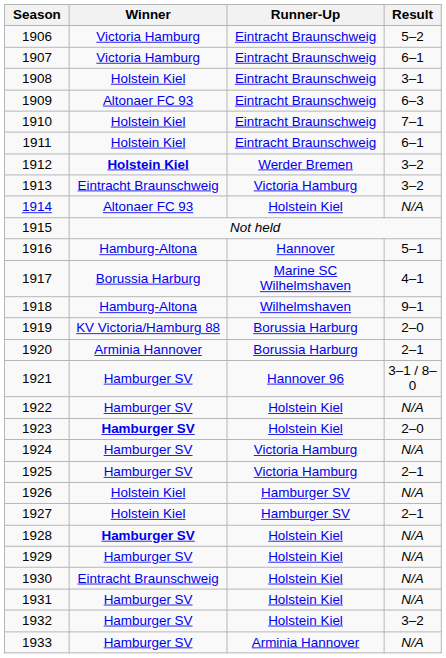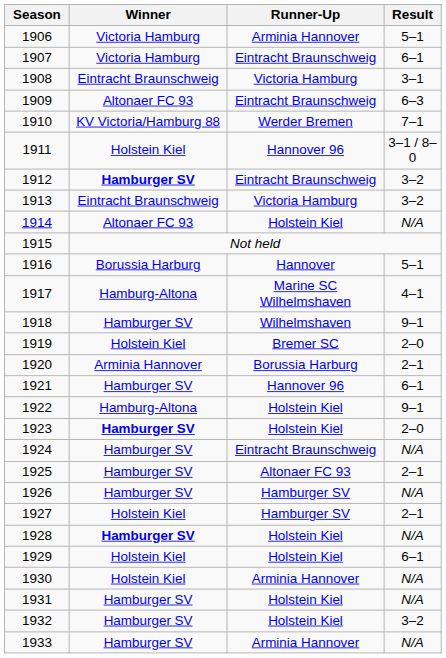1906 | Runner-Up: Eintracht Braunschweig -> Arminia Hannover
1906 | Result: 5–2 -> 5–1
1908 | Winner: Holstein Kiel -> Eintracht Braunschweig
1908 | Runner-Up: Eintracht Braunschweig -> Victoria Hamburg
1910 | Winner: Holstein Kiel -> KV Victoria/Hamburg 88
1910 | Runner-Up: Eintracht Braunschweig -> Werder Bremen
1911 | Runner-Up: Eintracht Braunschweig -> Hannover 96
1911 | Result: 6–1 -> 3–1 / 8–0
1912 | Winner: Holstein Kiel -> Hamburger SV
1912 | Runner-Up: Werder Bremen -> Eintracht Braunschweig
1916 | Winner: Hamburg-Altona -> Borussia Harburg
1917 | Winner: Borussia Harburg -> Hamburg-Altona
1918 | Winner: Hamburg-Altona -> Hamburger SV
1919 | Winner: KV Victoria/Hamburg 88 -> Holstein Kiel
1919 | Runner-Up: Borussia Harburg -> Bremer SC
1921 | Result: 3–1 / 8–0 -> 6–1
1922 | Winner: Hamburger SV -> Hamburg-Altona
1922 | Result: N/A -> 9–1
1924 | Runner-Up: Victoria Hamburg -> Eintracht Braunschweig
1925 | Runner-Up: Victoria Hamburg -> Altonaer FC 93
1926 | Winner: Holstein Kiel -> Hamburger SV
1929 | Winner: Hamburger SV -> Holstein Kiel
1929 | Result: N/A -> 6–1
1930 | Winner: Eintracht Braunschweig -> Holstein Kiel
1930 | Runner-Up: Holstein Kiel -> Arminia Hannover
